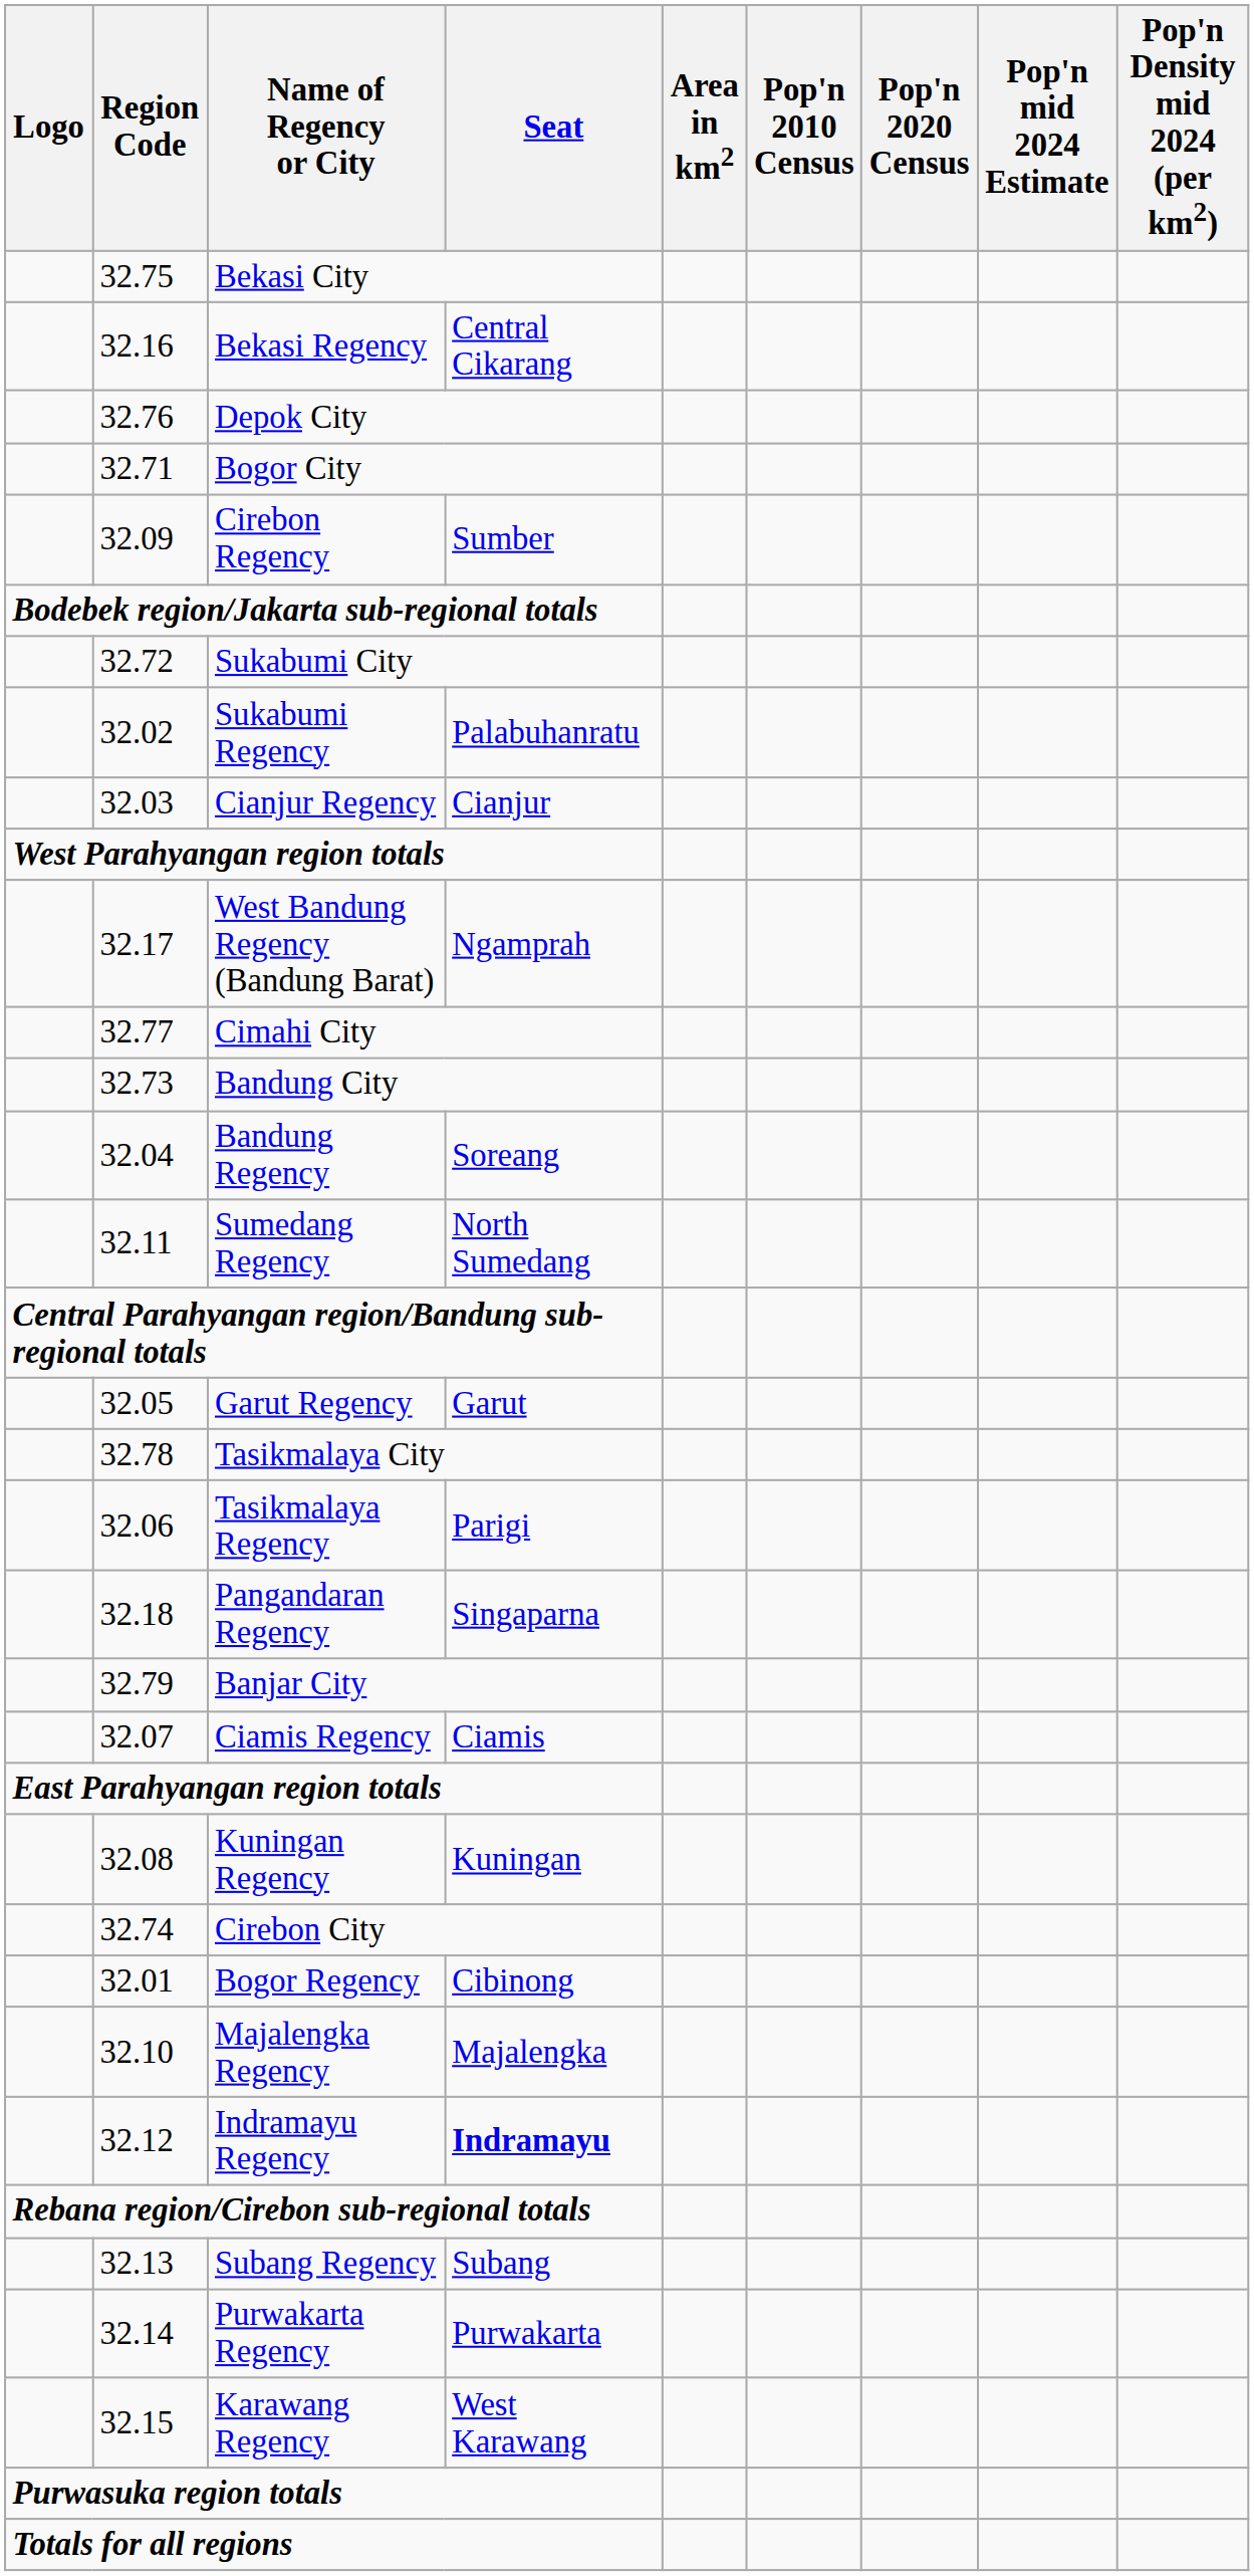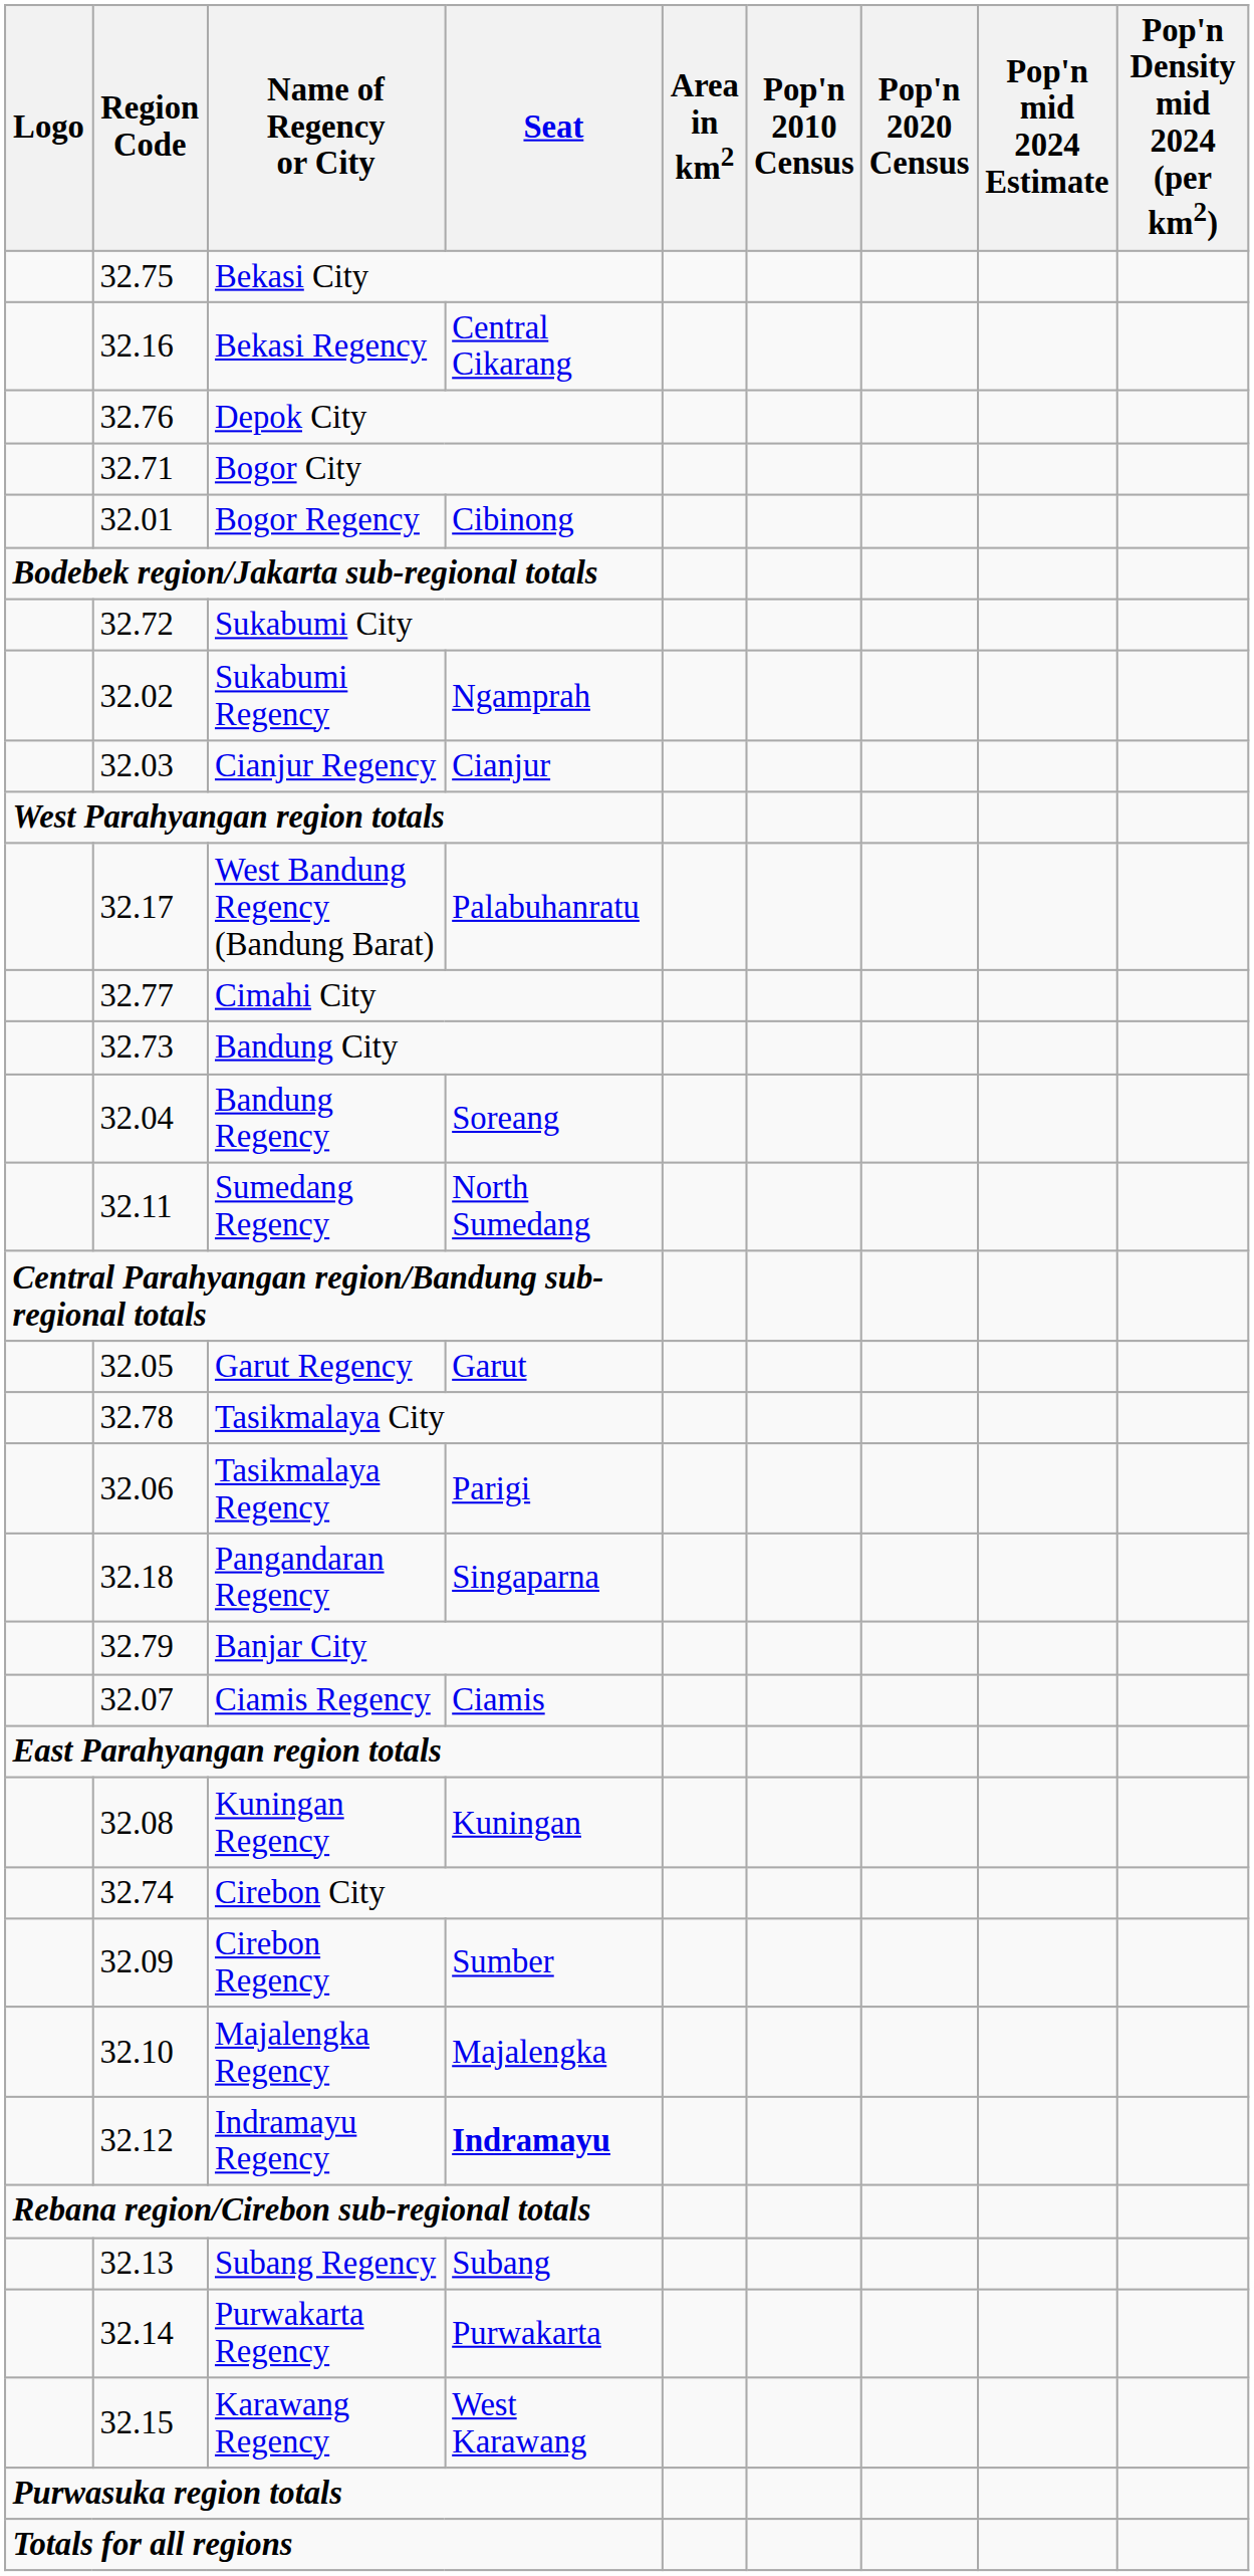rows swapped: Bogor Regency <-> Cirebon Regency
Sukabumi Regency | Seat: Palabuhanratu -> Ngamprah
West Bandung Regency (Bandung Barat) | Seat: Ngamprah -> Palabuhanratu
